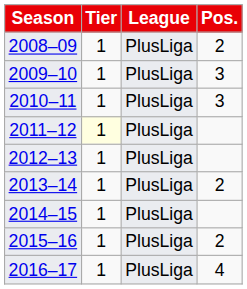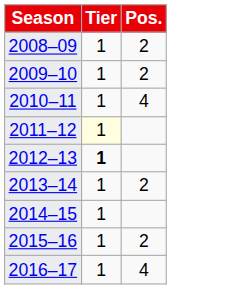- column: League | PlusLiga | PlusLiga | PlusLiga | PlusLiga | PlusLiga | PlusLiga | PlusLiga | PlusLiga | PlusLiga
2009–10 | Pos.: 3 -> 2
2010–11 | Pos.: 3 -> 4
2012–13 | Tier: normal -> bold
